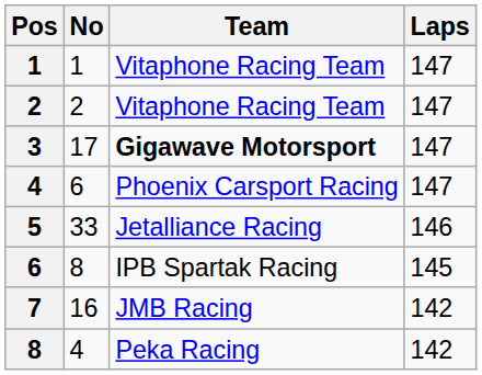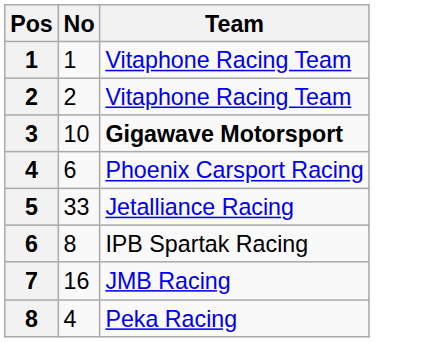- column: Laps | 147 | 147 | 147 | 147 | 146 | 145 | 142 | 142
3 | No: 17 -> 10
